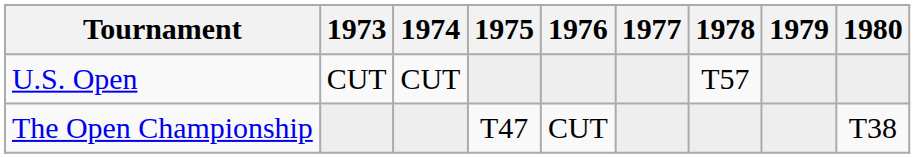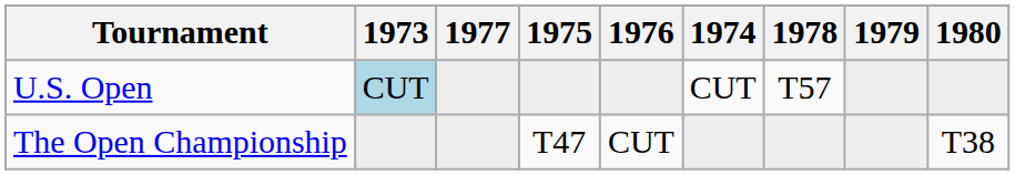columns swapped: 1974 <-> 1977
U.S. Open | 1973: no background -> lightblue background
